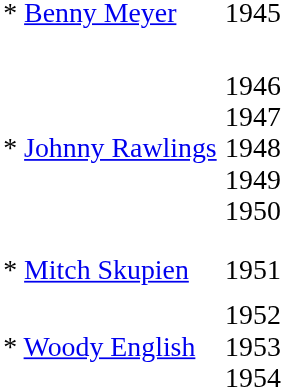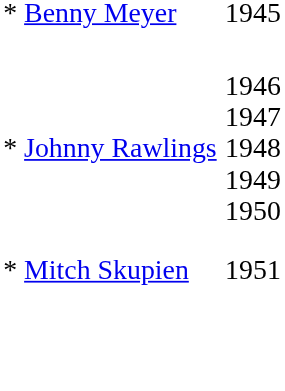- row: * Woody English | 1952 1953 1954
